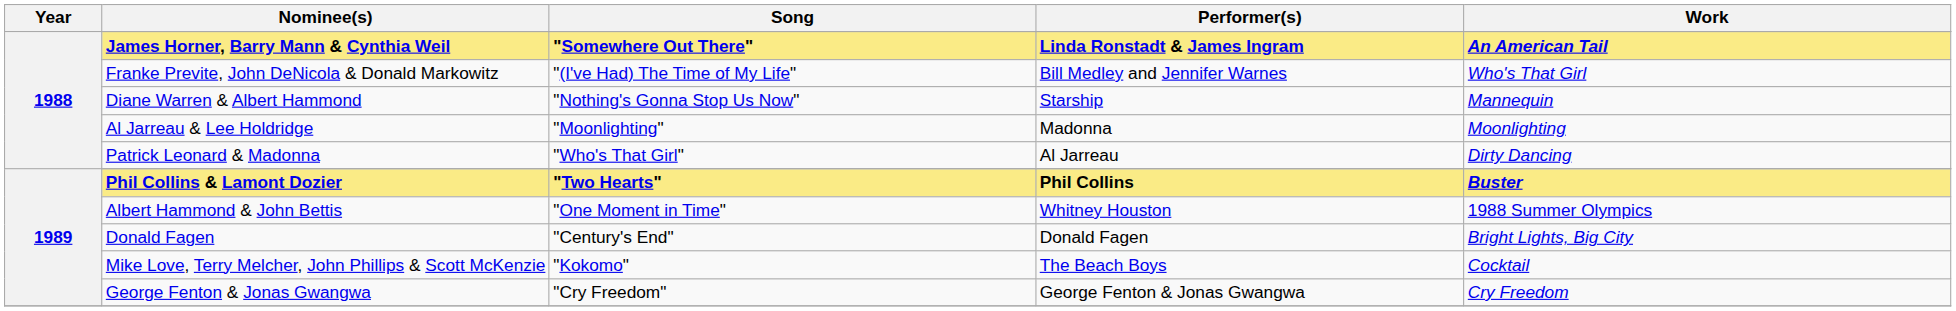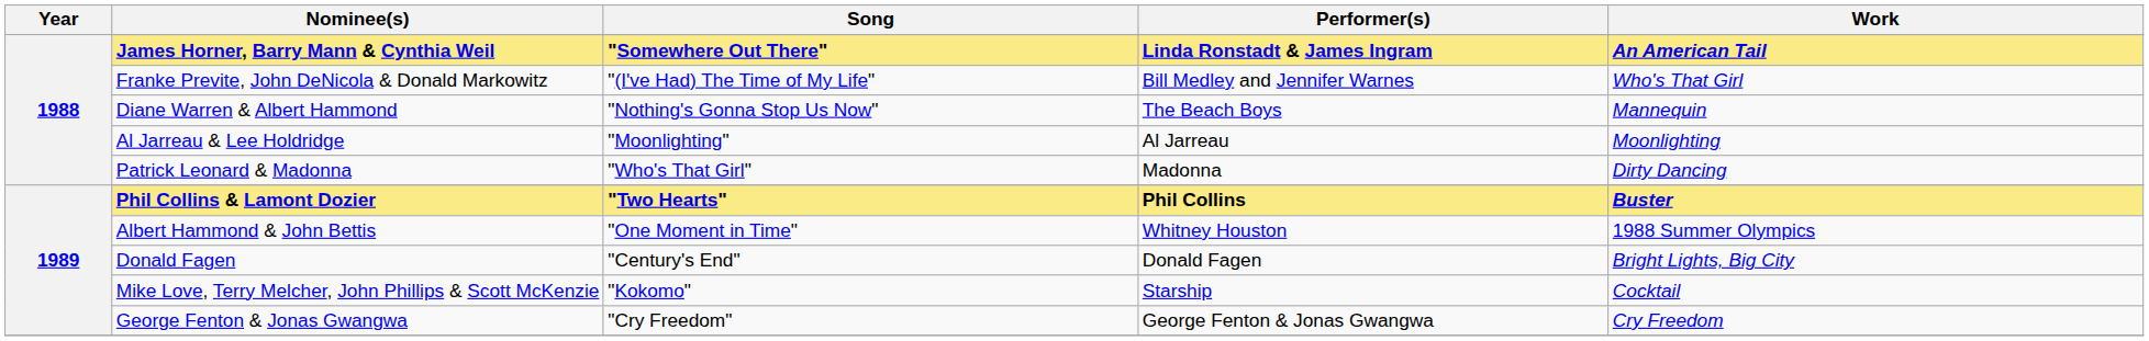Diane Warren & Albert Hammond | Performer(s): Starship -> The Beach Boys
Al Jarreau & Lee Holdridge | Performer(s): Madonna -> Al Jarreau
Patrick Leonard & Madonna | Performer(s): Al Jarreau -> Madonna
Mike Love, Terry Melcher, John Phillips & Scott McKenzie | Performer(s): The Beach Boys -> Starship
